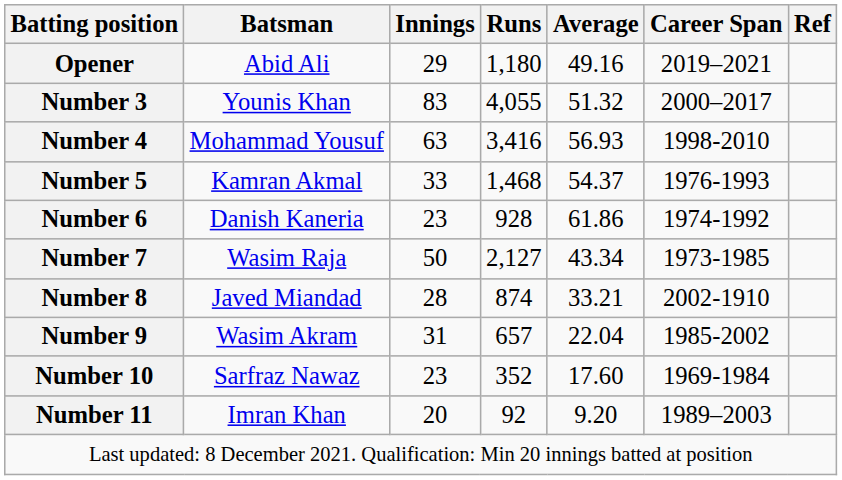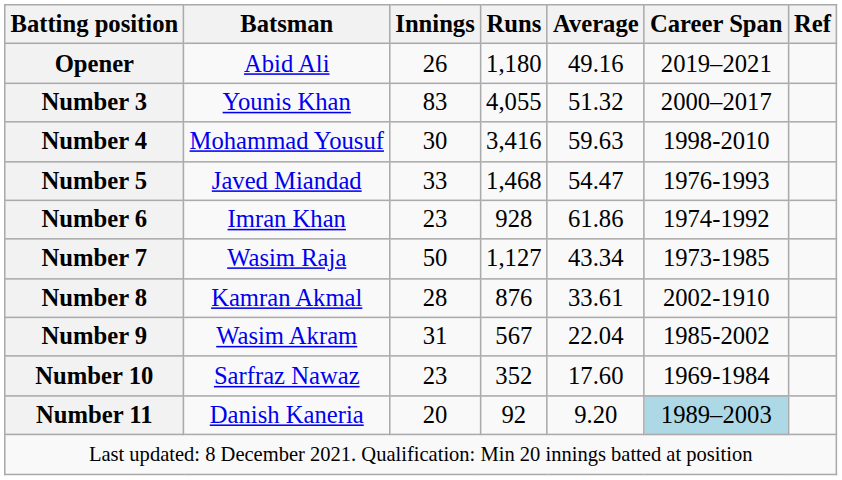Opener | Innings: 29 -> 26
Number 4 | Innings: 63 -> 30
Number 4 | Average: 56.93 -> 59.63
Number 5 | Batsman: Kamran Akmal -> Javed Miandad
Number 5 | Average: 54.37 -> 54.47
Number 6 | Batsman: Danish Kaneria -> Imran Khan
Number 7 | Runs: 2,127 -> 1,127
Number 8 | Batsman: Javed Miandad -> Kamran Akmal
Number 8 | Runs: 874 -> 876
Number 8 | Average: 33.21 -> 33.61
Number 9 | Runs: 657 -> 567
Number 11 | Batsman: Imran Khan -> Danish Kaneria
Number 11 | Career Span: no background -> lightblue background
